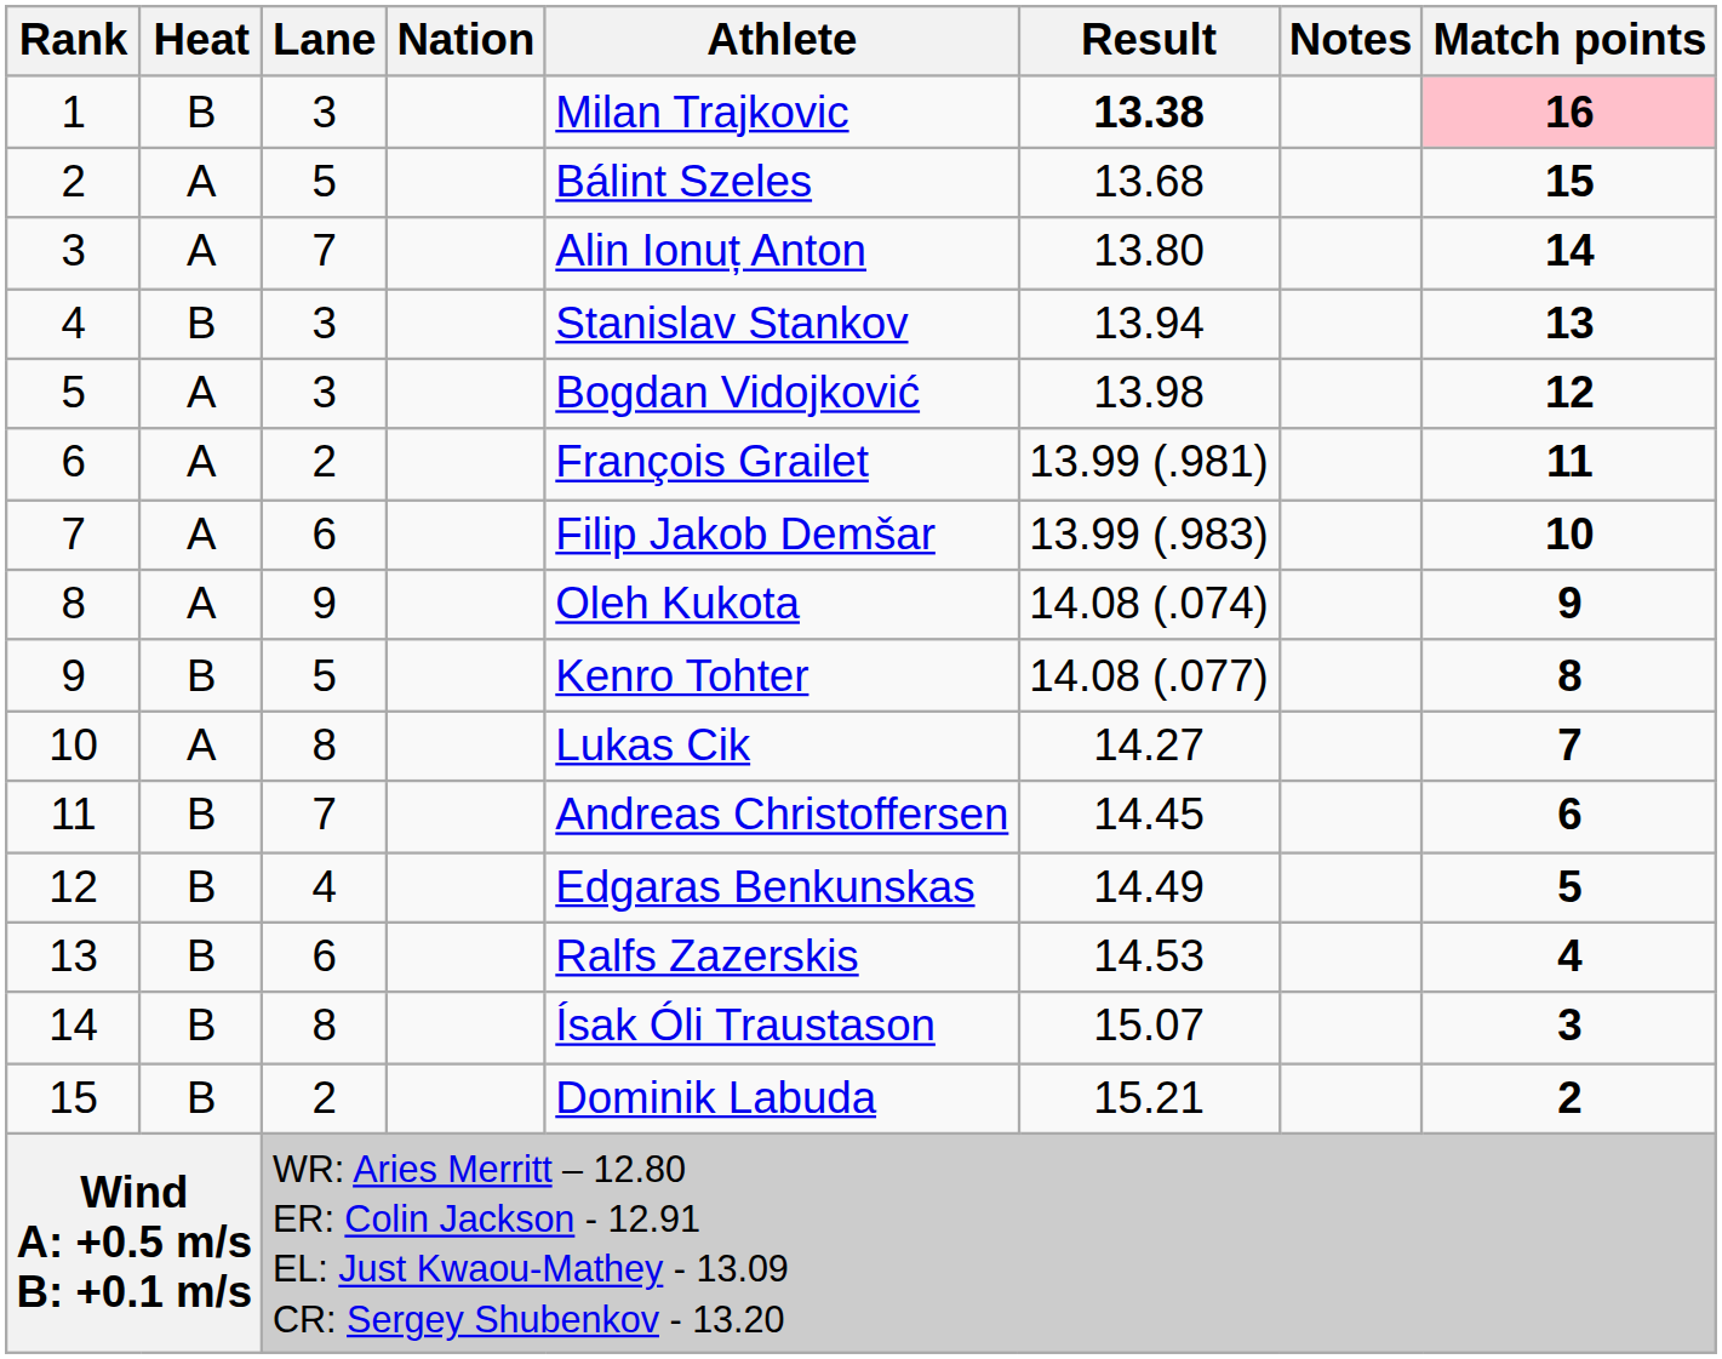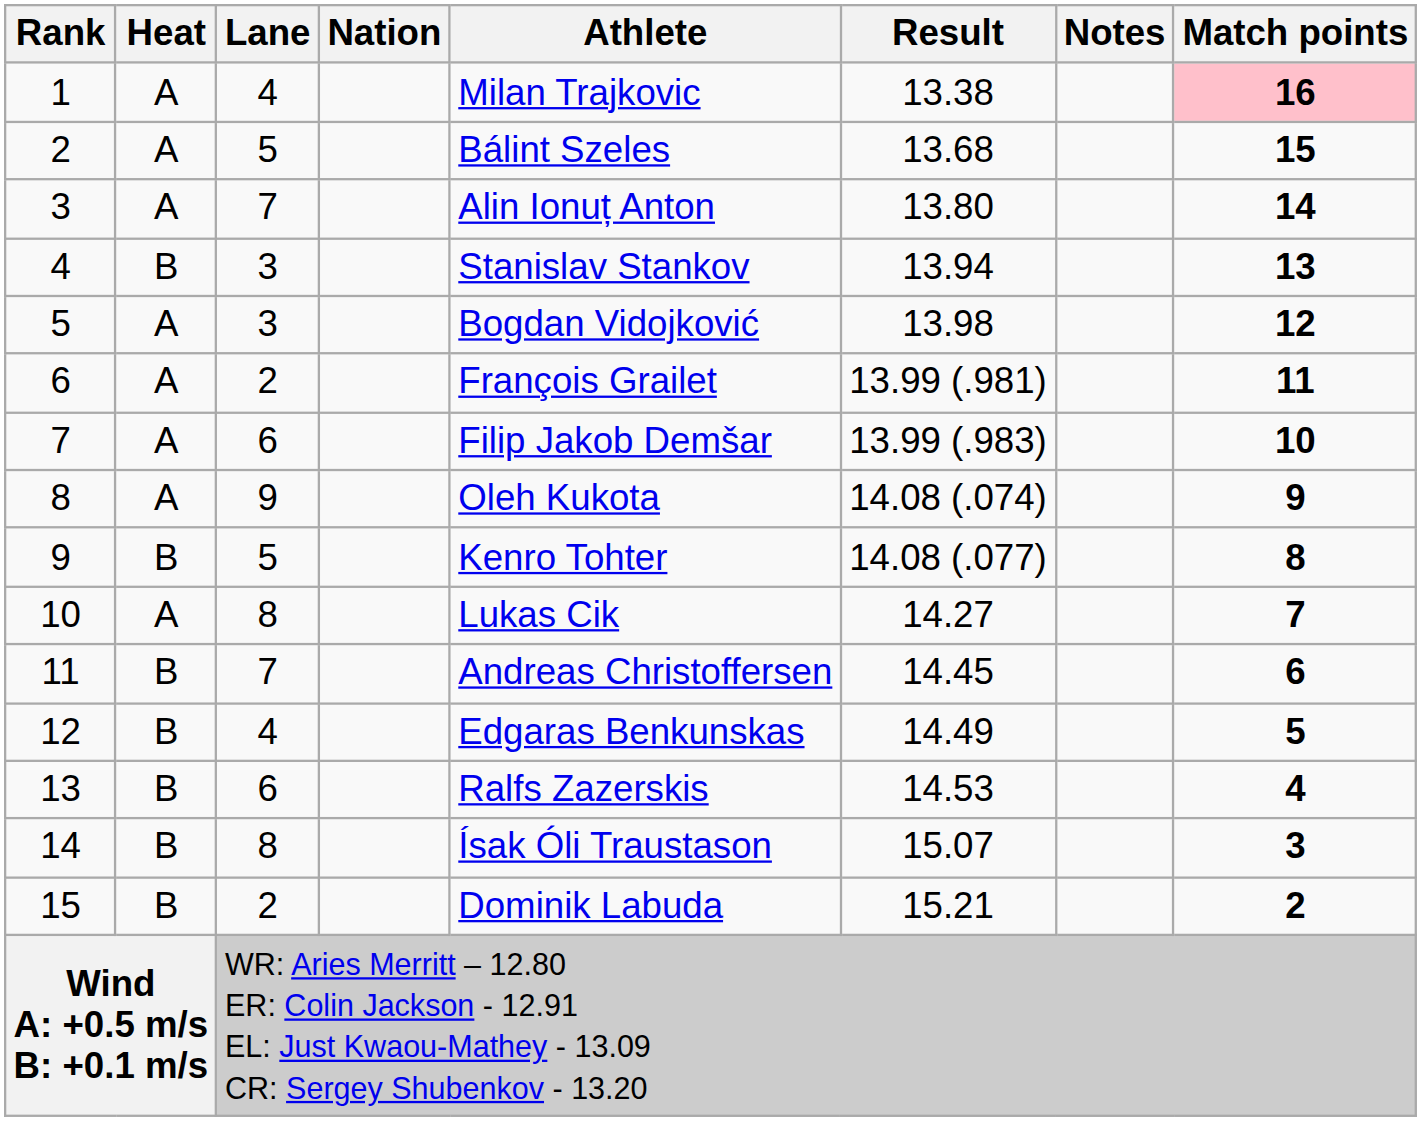1 | Heat: B -> A
1 | Lane: 3 -> 4
1 | Result: bold -> normal
